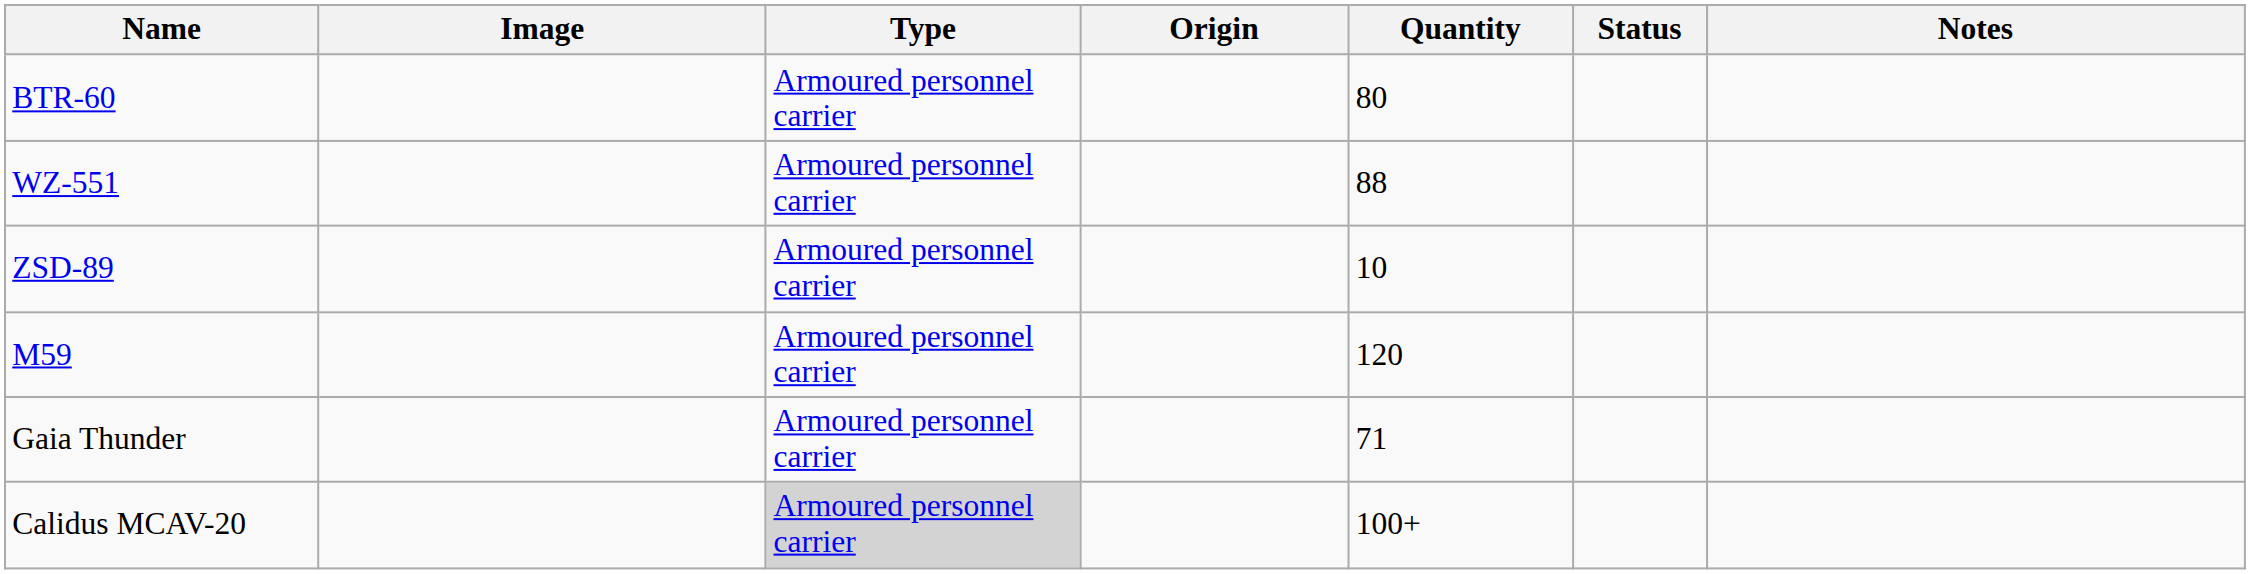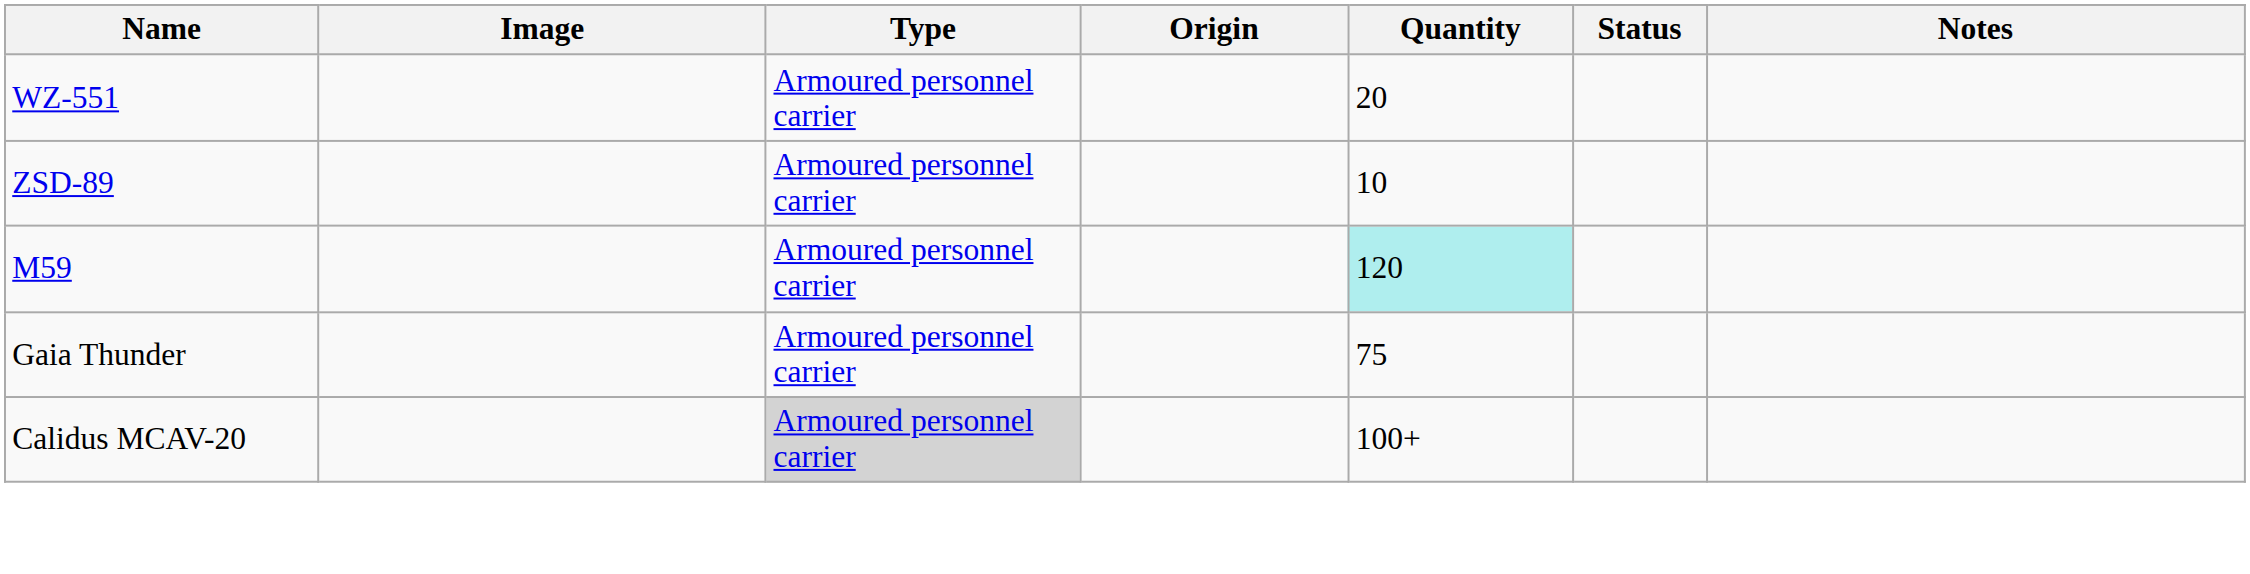- row: BTR-60 | Armoured personnel carrier | 80
WZ-551 | Quantity: 88 -> 20
M59 | Quantity: no background -> paleturquoise background
Gaia Thunder | Quantity: 71 -> 75
